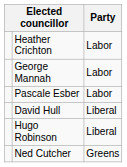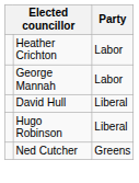- row: Pascale Esber | Labor
